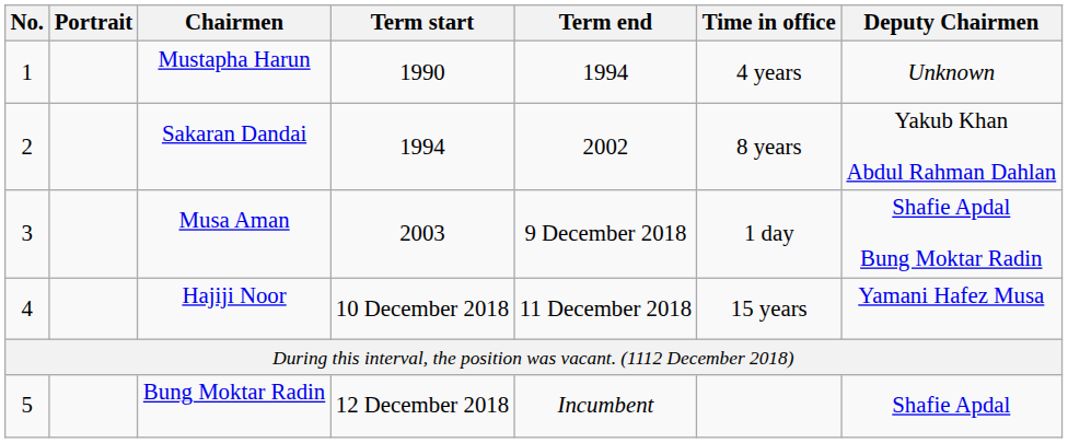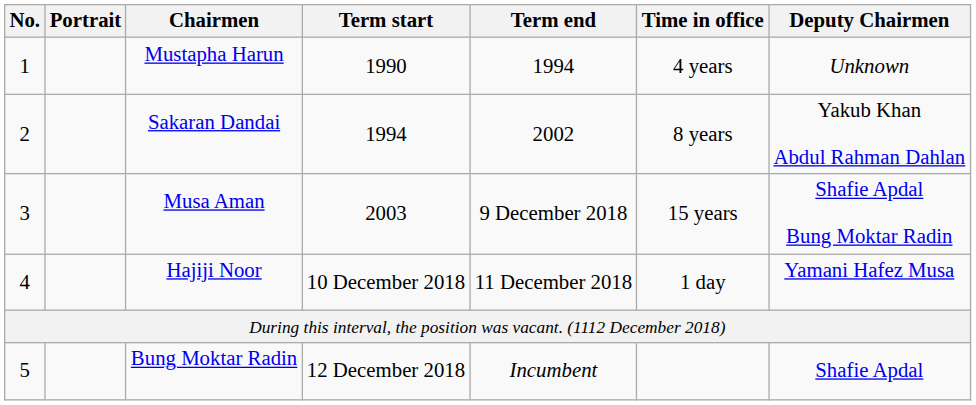Musa Aman | Time in office: 1 day -> 15 years
Hajiji Noor | Time in office: 15 years -> 1 day
